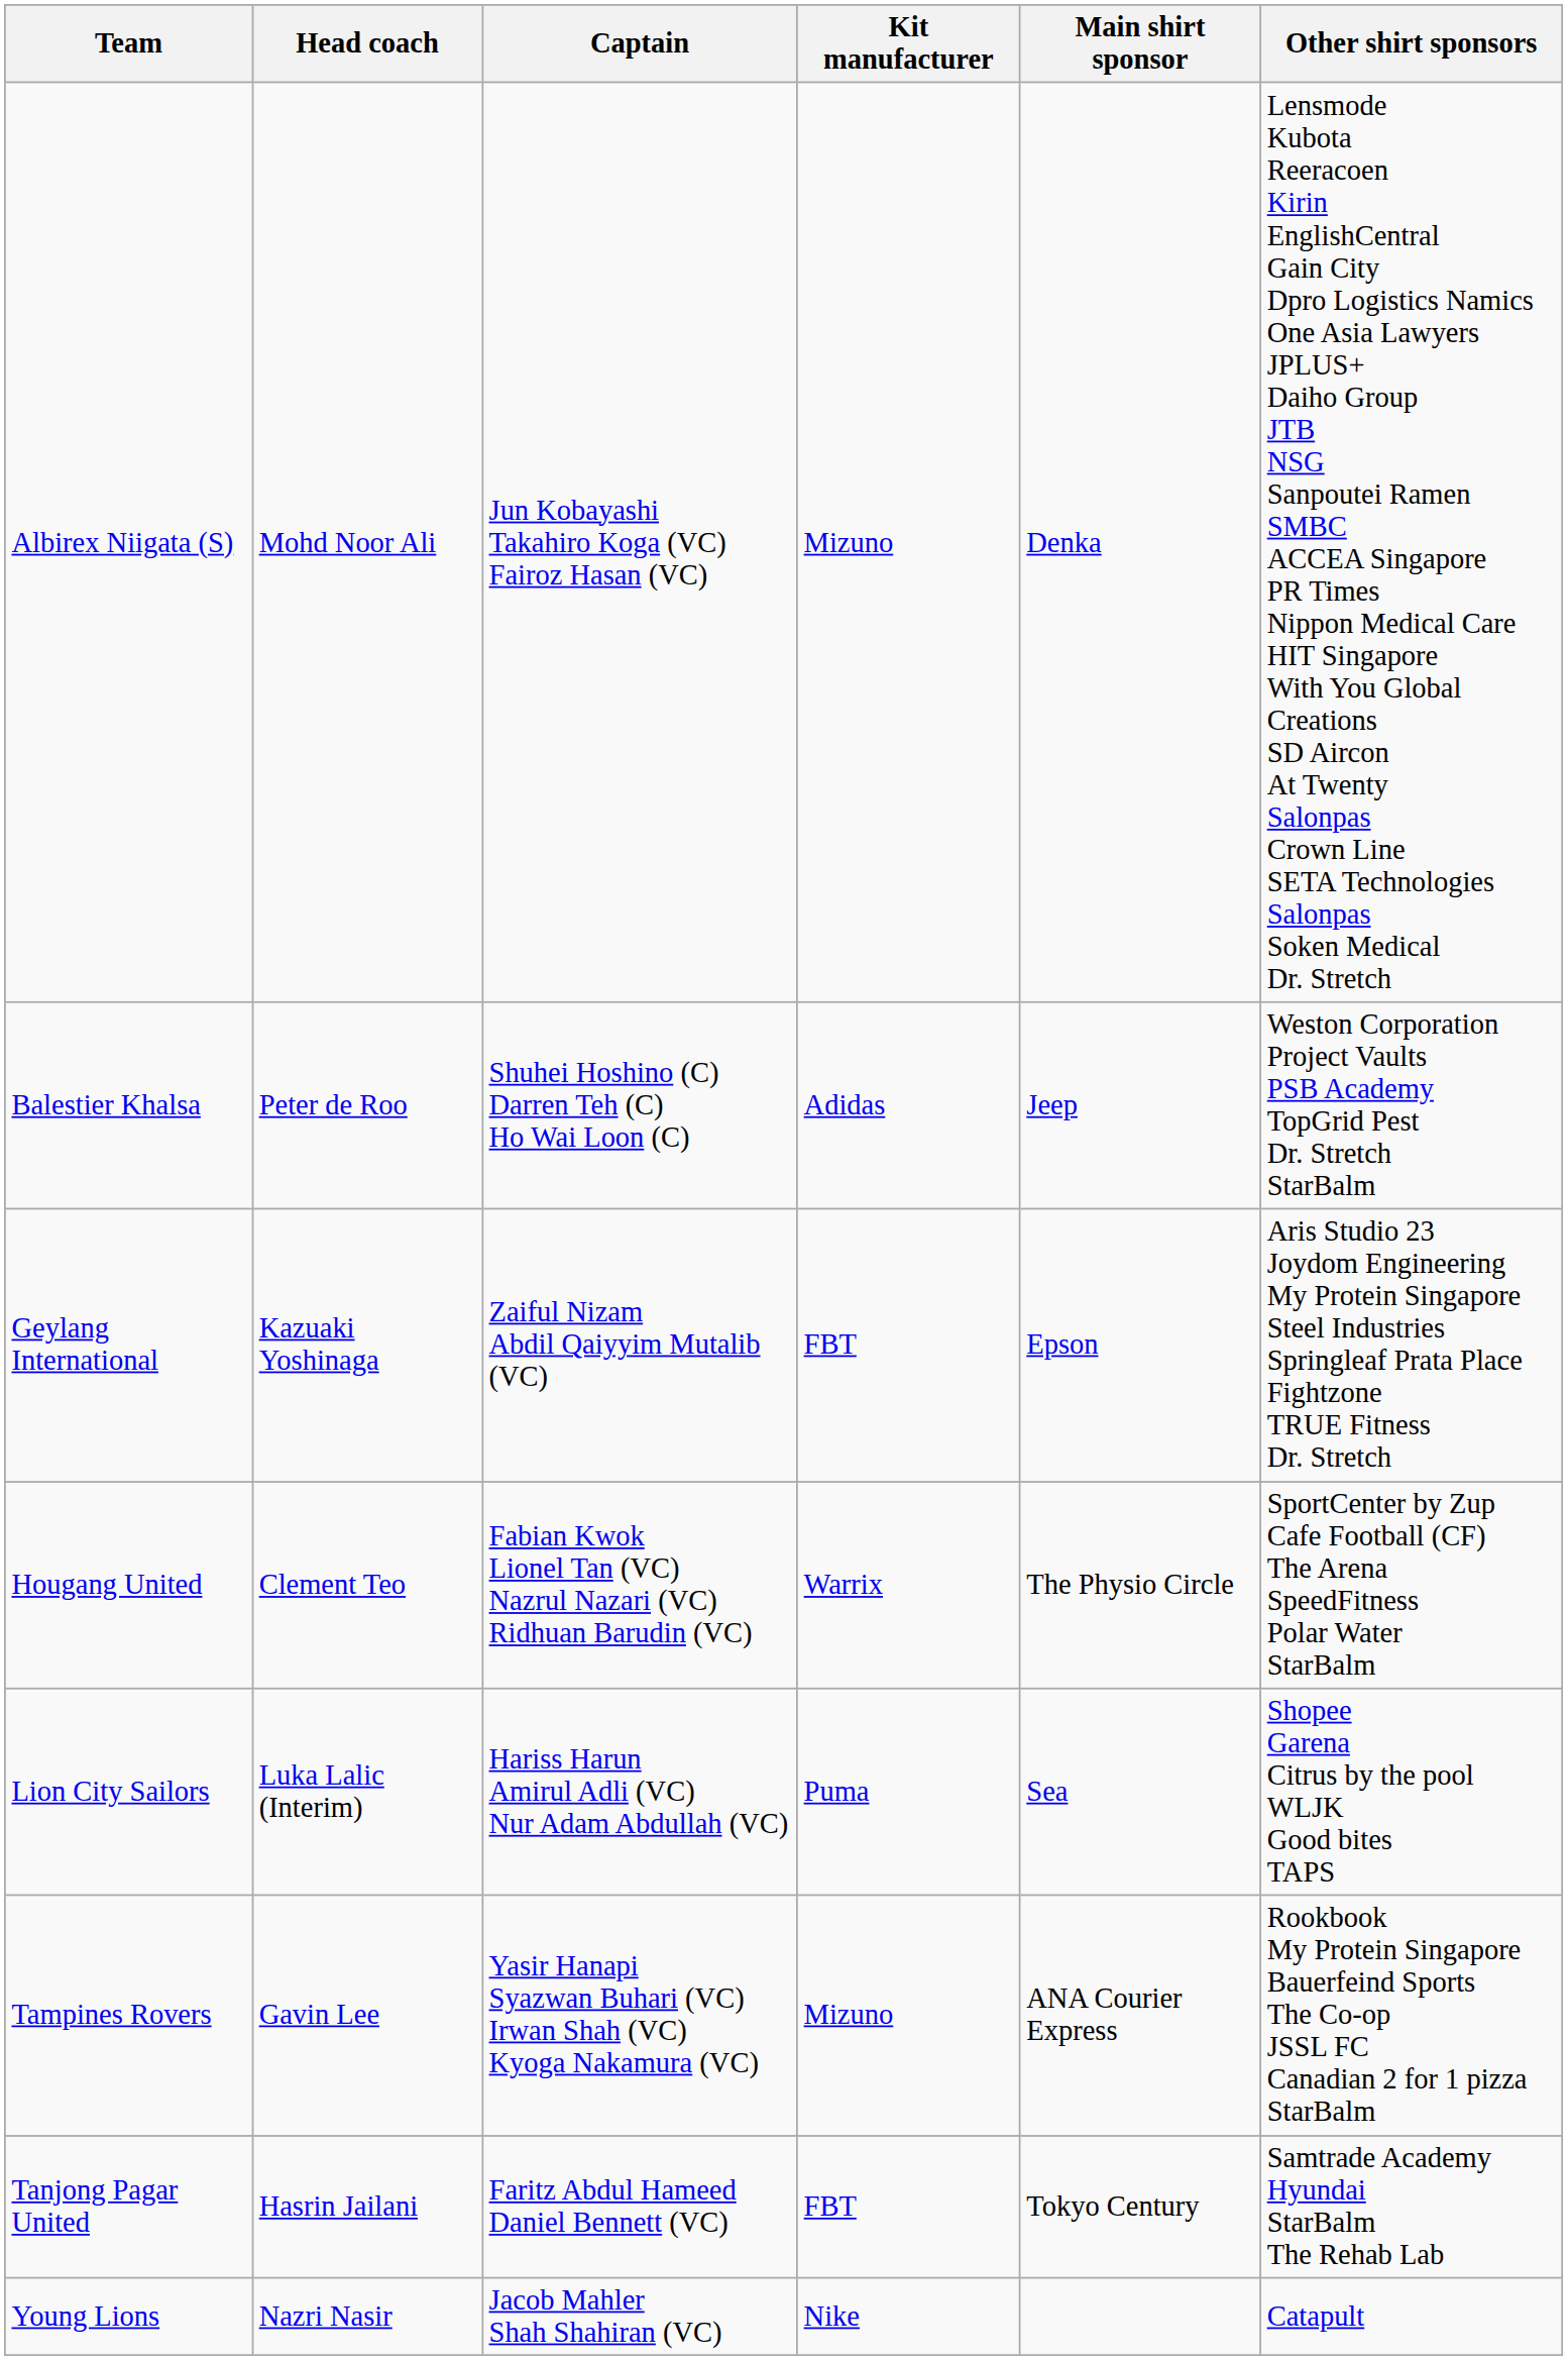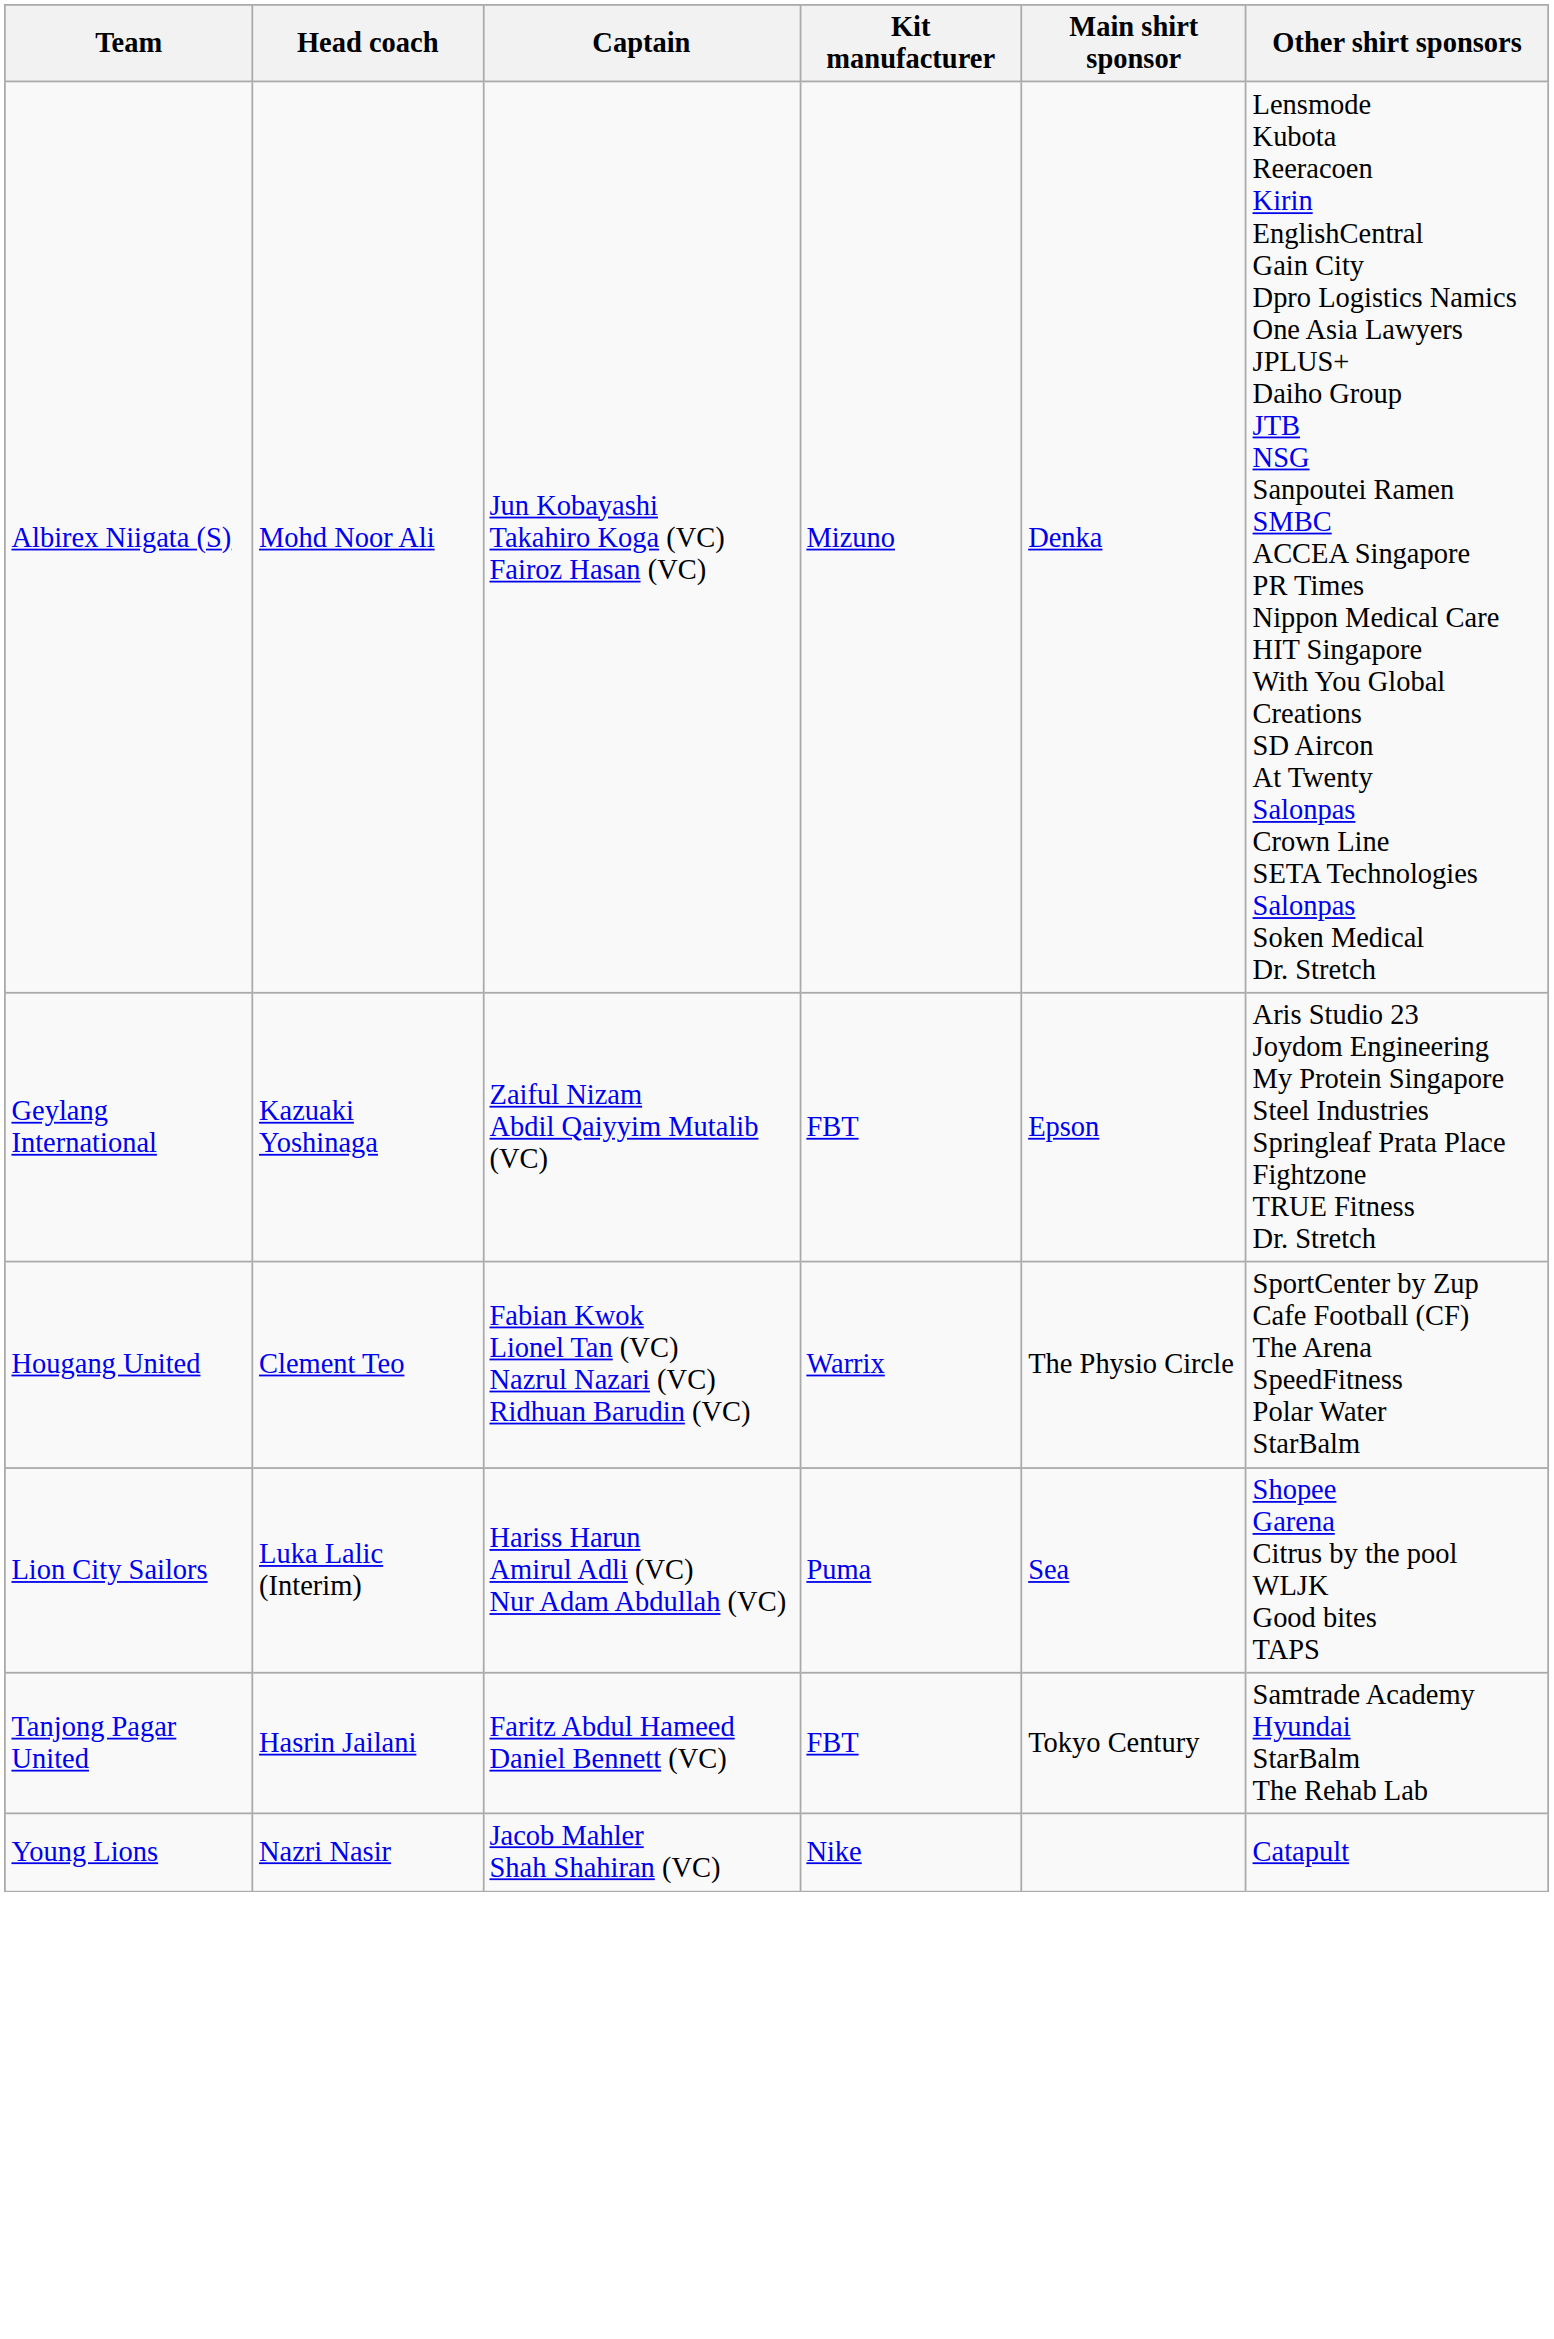- row: Balestier Khalsa | Peter de Roo | Shuhei Hoshino (C) Darren Teh (C) Ho Wai Loon (C) | Adidas | Jeep | Weston Corporation Project Vaults PSB Academy TopGrid Pest Dr. Stretch StarBalm
- row: Tampines Rovers | Gavin Lee | Yasir Hanapi Syazwan Buhari (VC) Irwan Shah (VC) Kyoga Nakamura (VC) | Mizuno | ANA Courier Express | Rookbook My Protein Singapore Bauerfeind Sports The Co-op JSSL FC Canadian 2 for 1 pizza StarBalm
